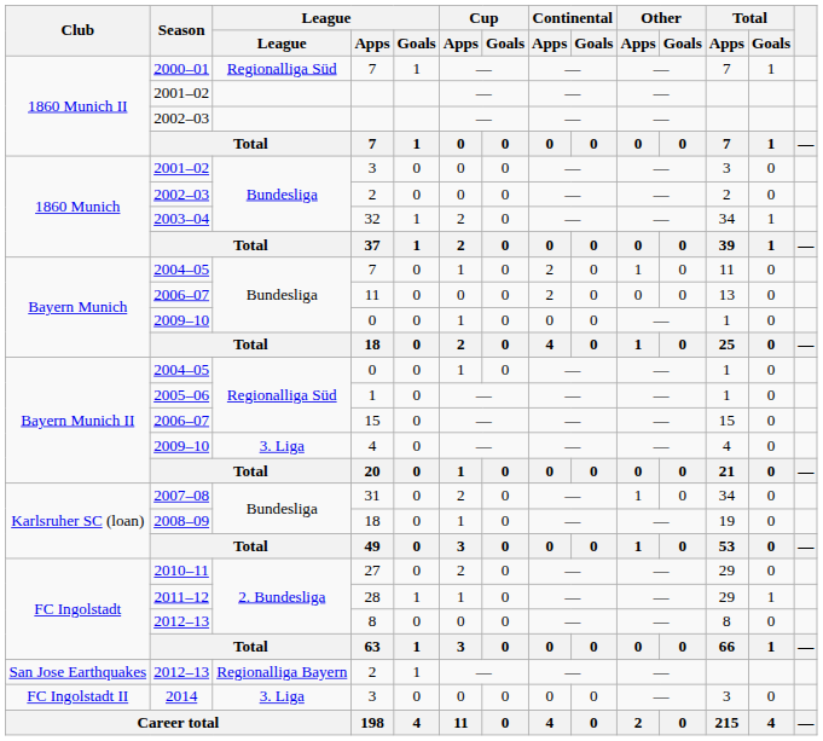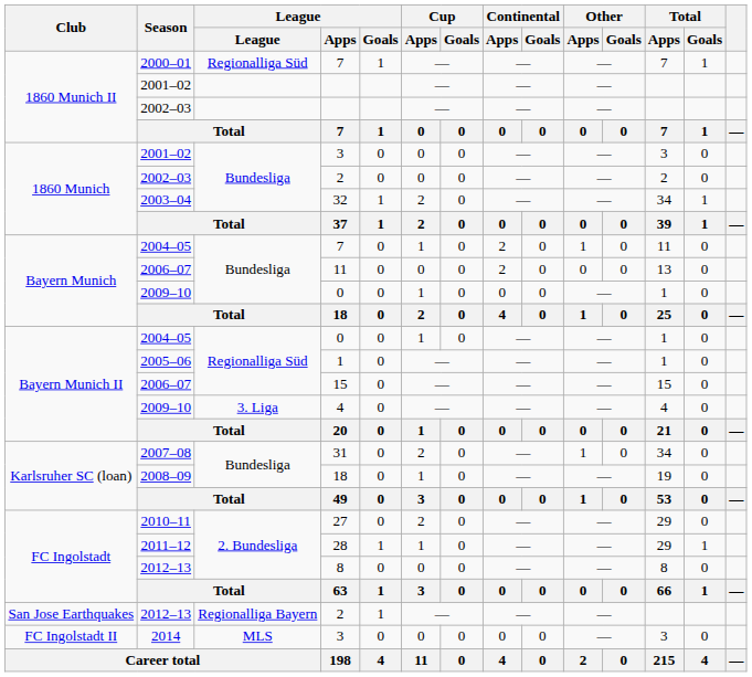2014 / 3 | League: 3. Liga -> MLS
